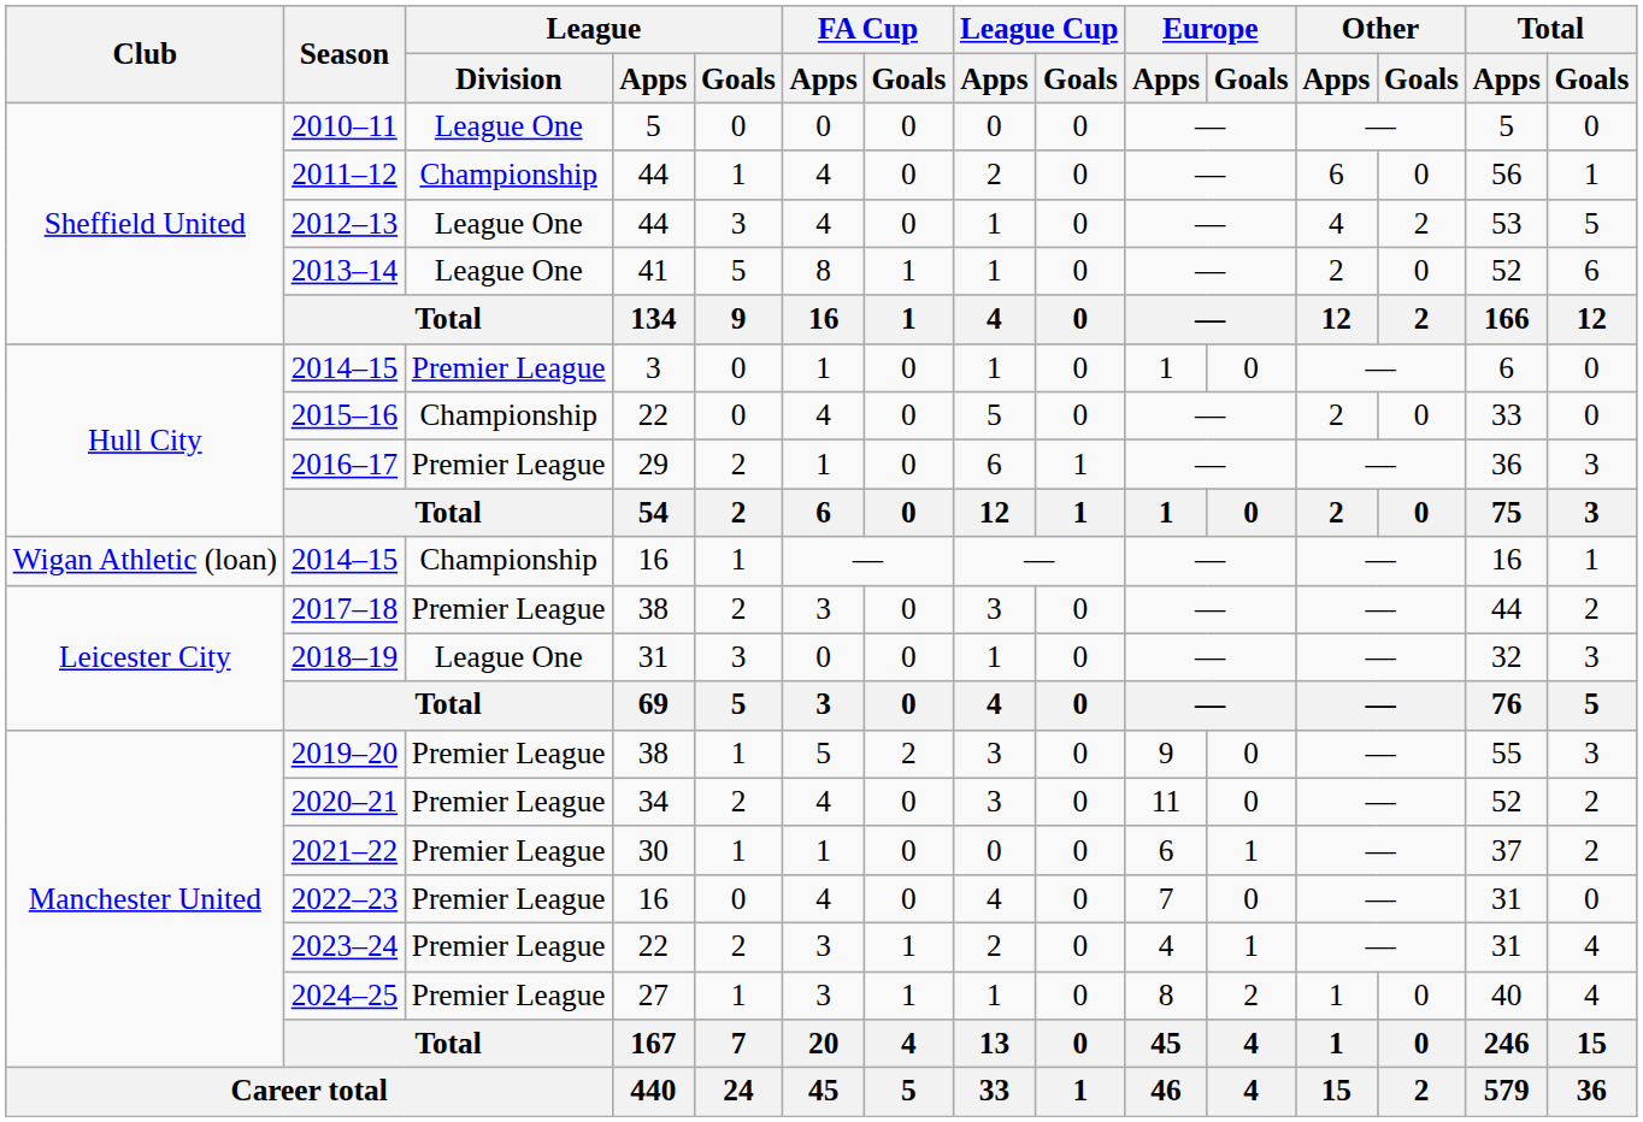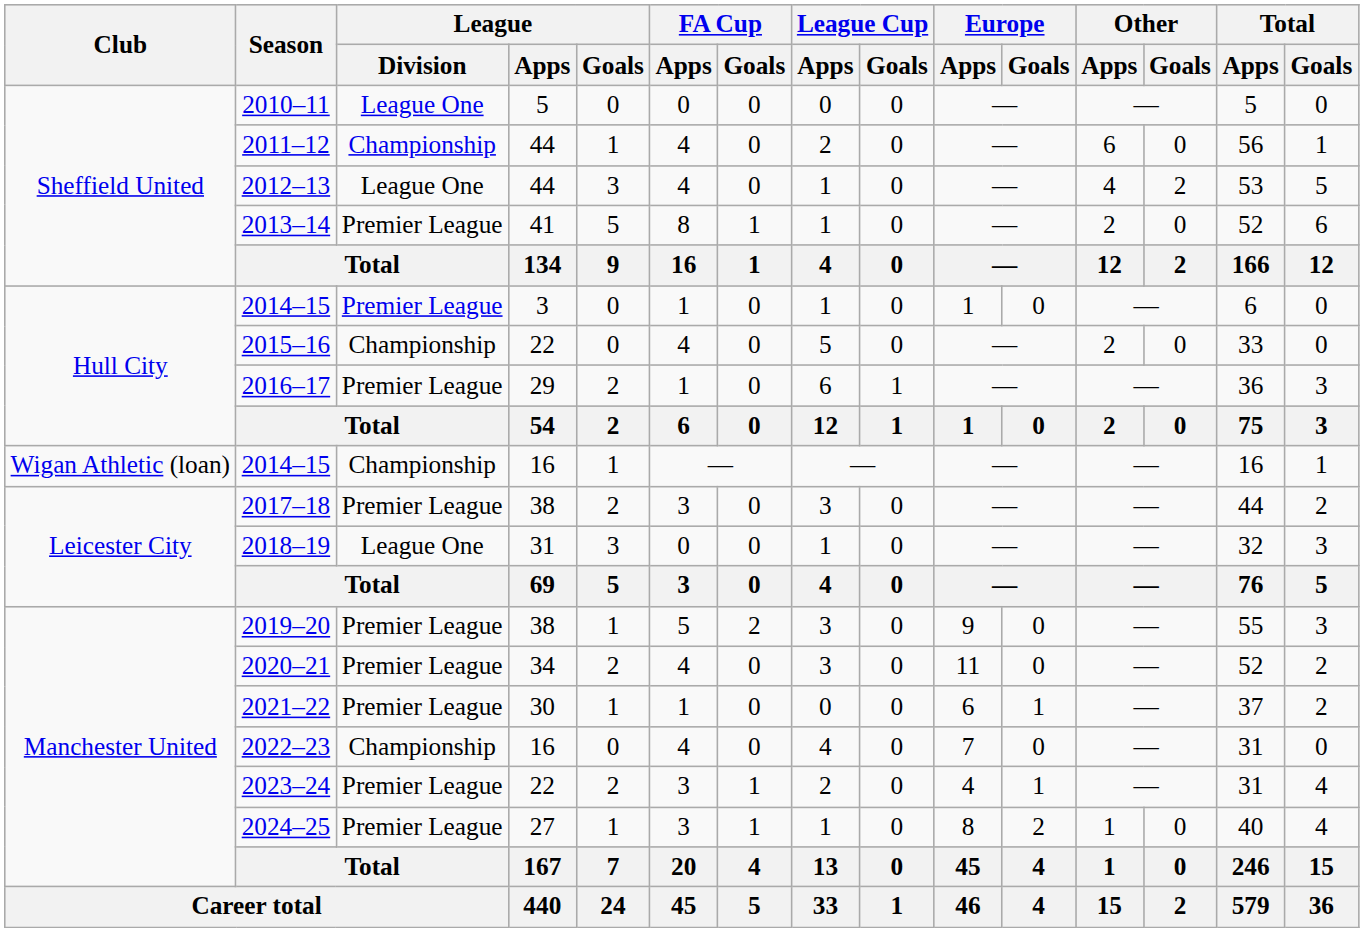2013–14 | League / Division: League One -> Premier League
2022–23 | League / Division: Premier League -> Championship
